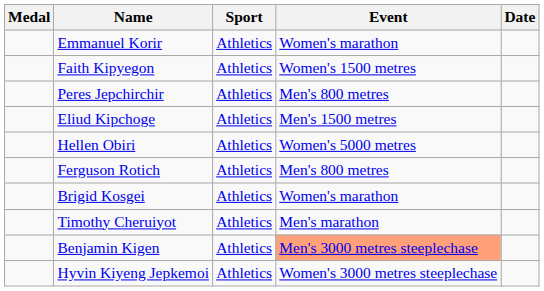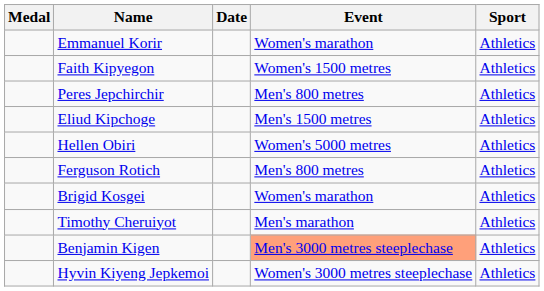columns swapped: Sport <-> Date
